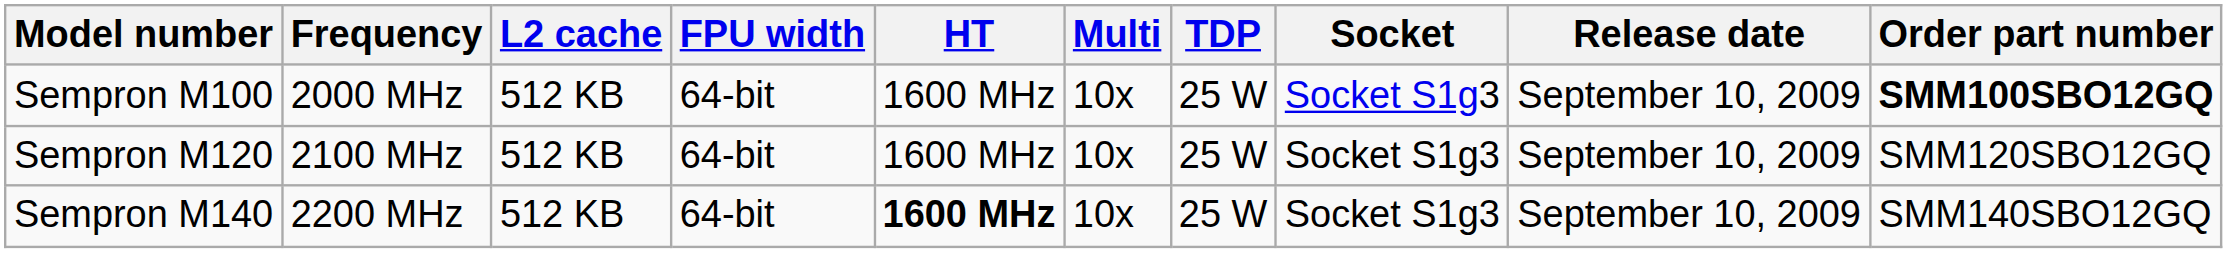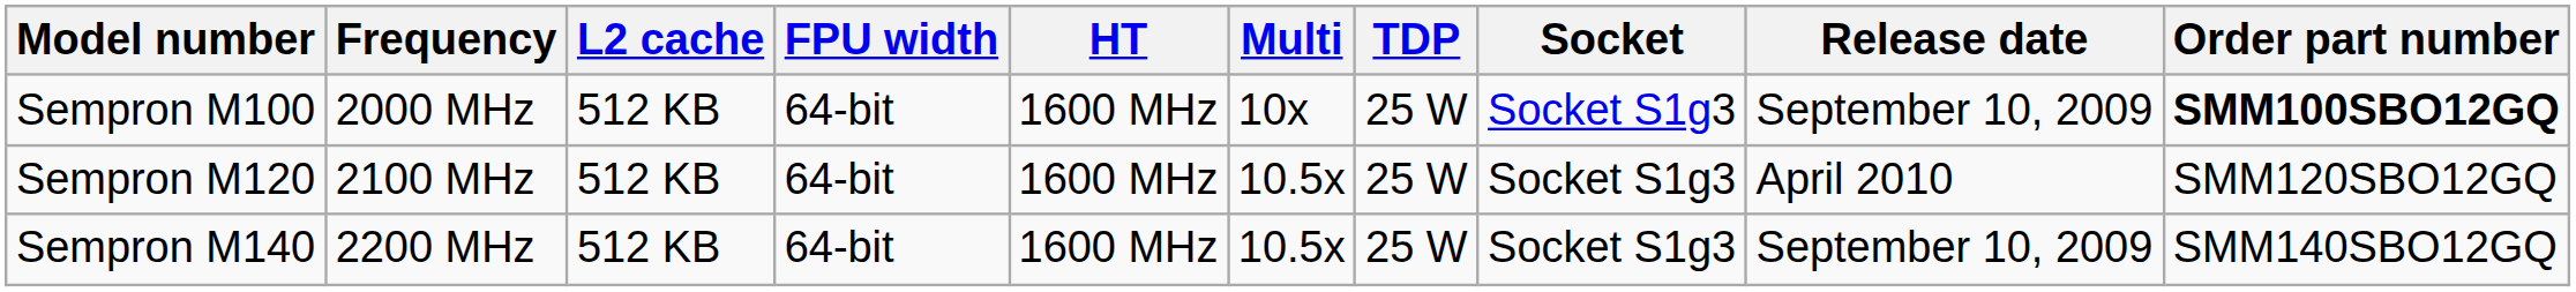Sempron M120 | Multi: 10x -> 10.5x
Sempron M120 | Release date: September 10, 2009 -> April 2010
Sempron M140 | HT: bold -> normal
Sempron M140 | Multi: 10x -> 10.5x
